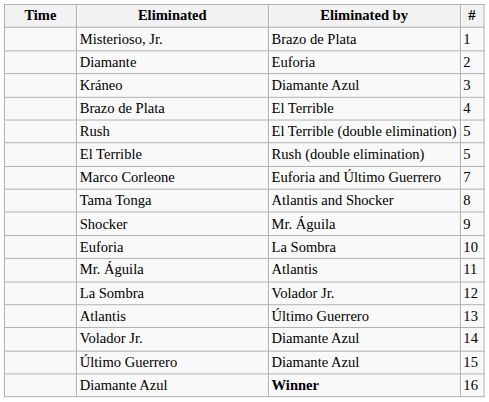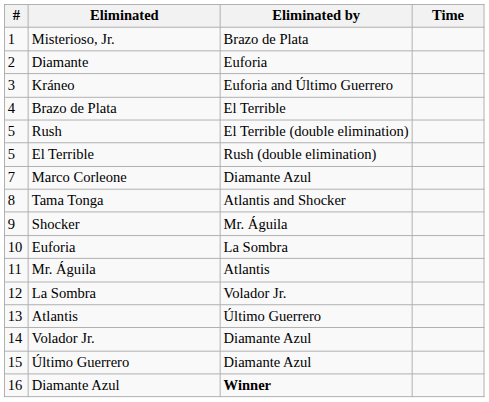columns swapped: # <-> Time
Kráneo | Eliminated by: Diamante Azul -> Euforia and Último Guerrero
Marco Corleone | Eliminated by: Euforia and Último Guerrero -> Diamante Azul
